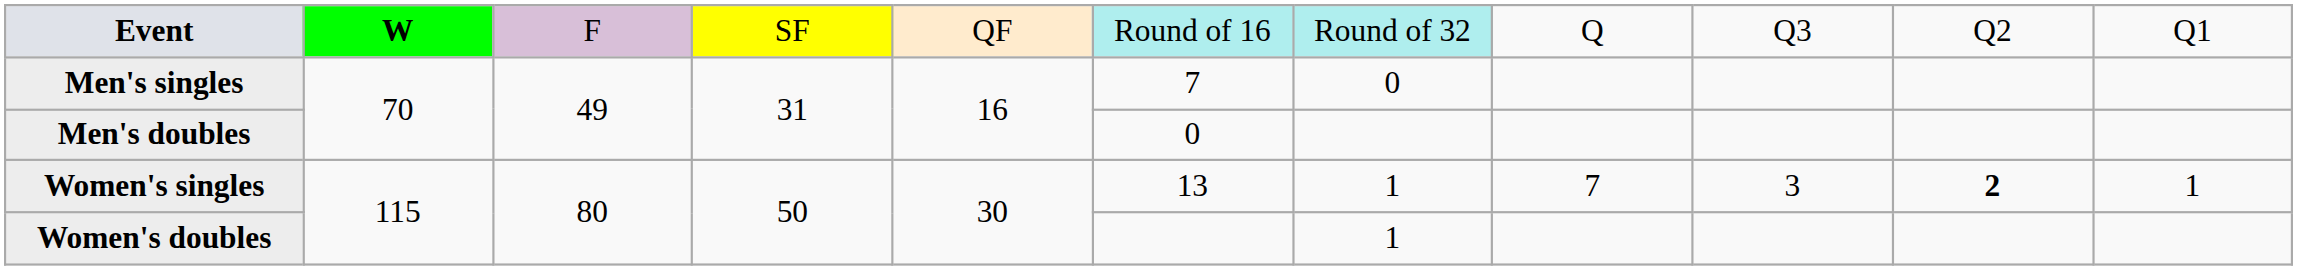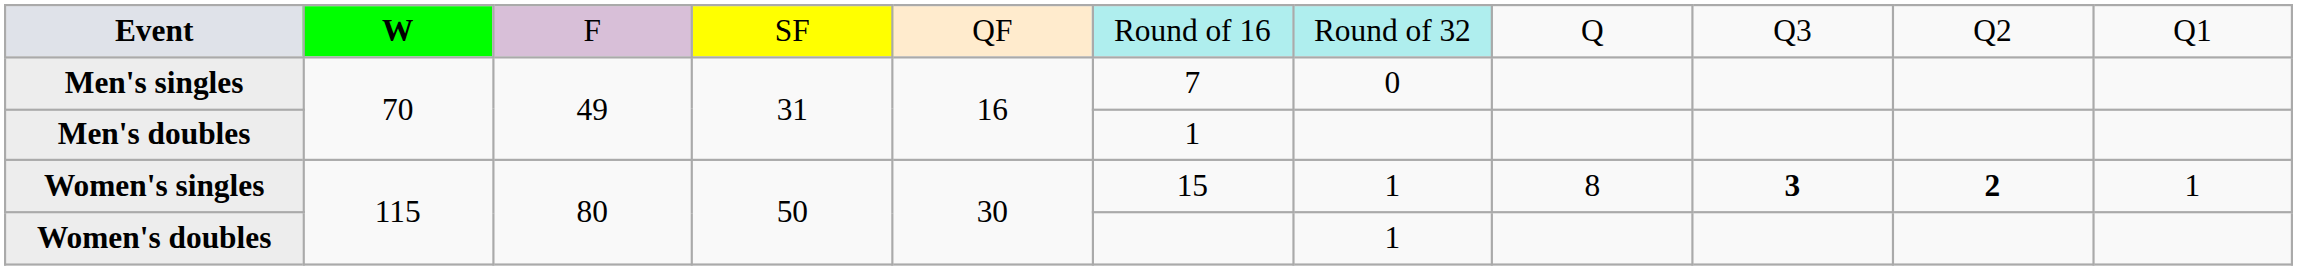Men's doubles | column 6: 0 -> 1
Women's singles | column 6: 13 -> 15
Women's singles | column 8: 7 -> 8
Women's singles | column 9: normal -> bold
